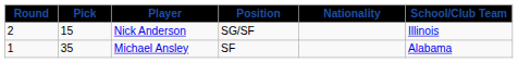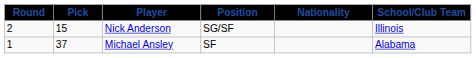Michael Ansley | Pick: 35 -> 37
